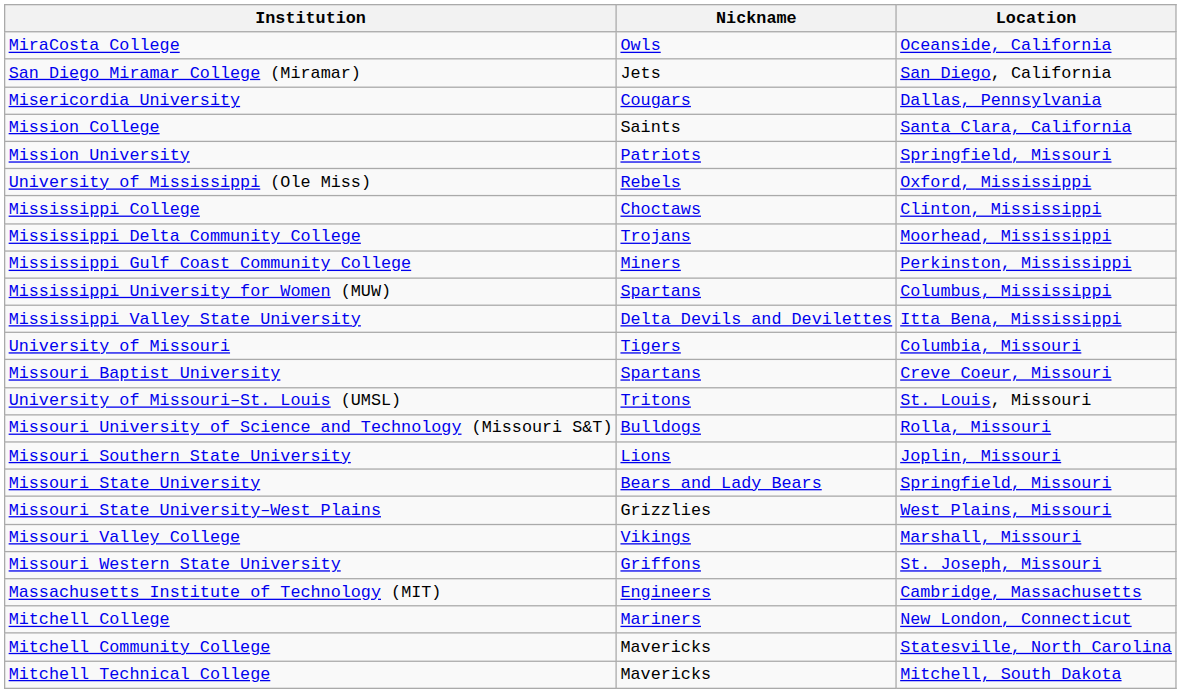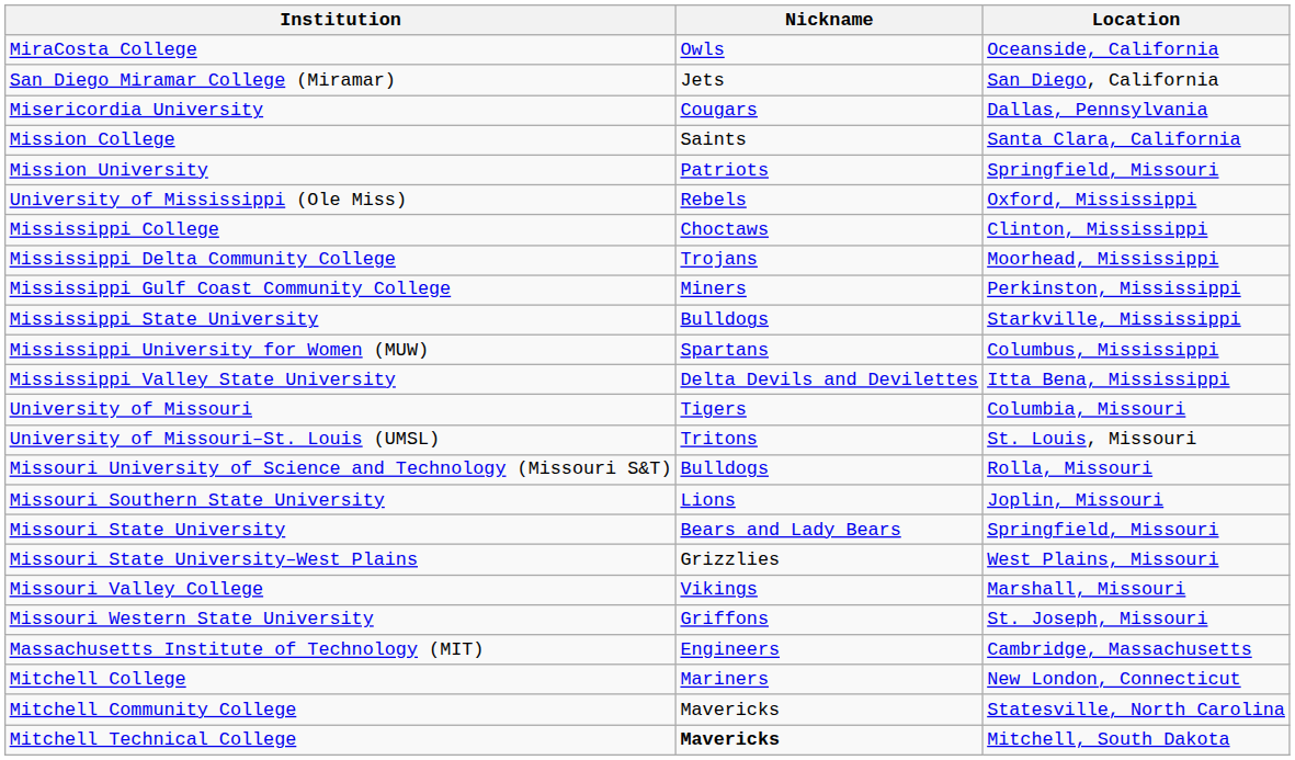+ row: Mississippi State University | Bulldogs | Starkville, Mississippi
- row: Missouri Baptist University | Spartans | Creve Coeur, Missouri
Mitchell Technical College | Nickname: normal -> bold
